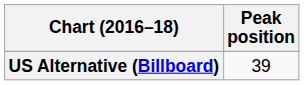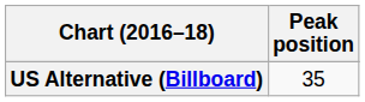US Alternative (Billboard) | Peak position: 39 -> 35
